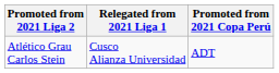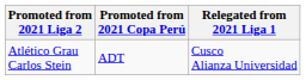columns swapped: Promoted from 2021 Copa Perú <-> Relegated from 2021 Liga 1
